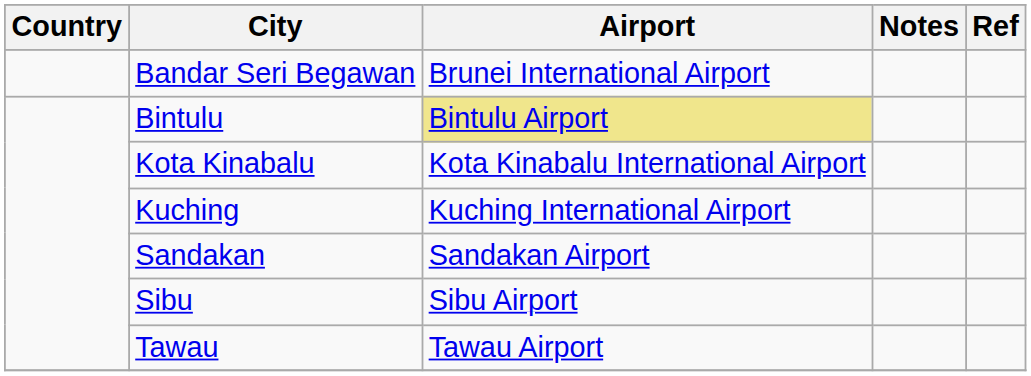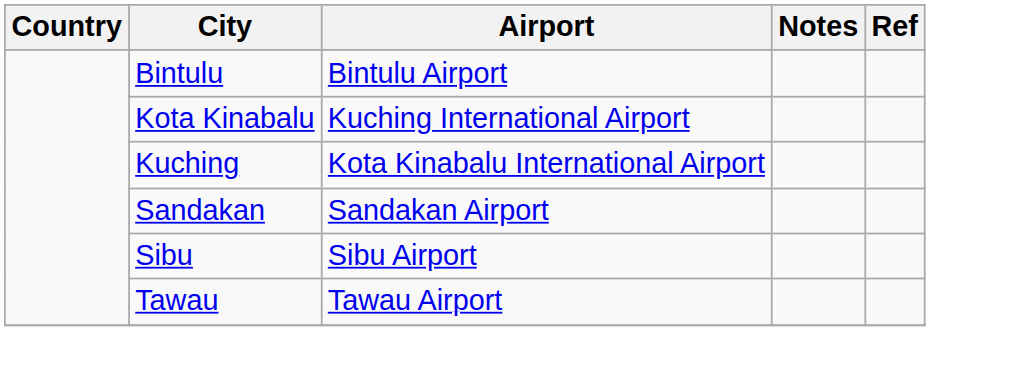- row: Bandar Seri Begawan | Brunei International Airport
Bintulu | Airport: khaki background -> no background
Kota Kinabalu | Airport: Kota Kinabalu International Airport -> Kuching International Airport
Kuching | Airport: Kuching International Airport -> Kota Kinabalu International Airport
